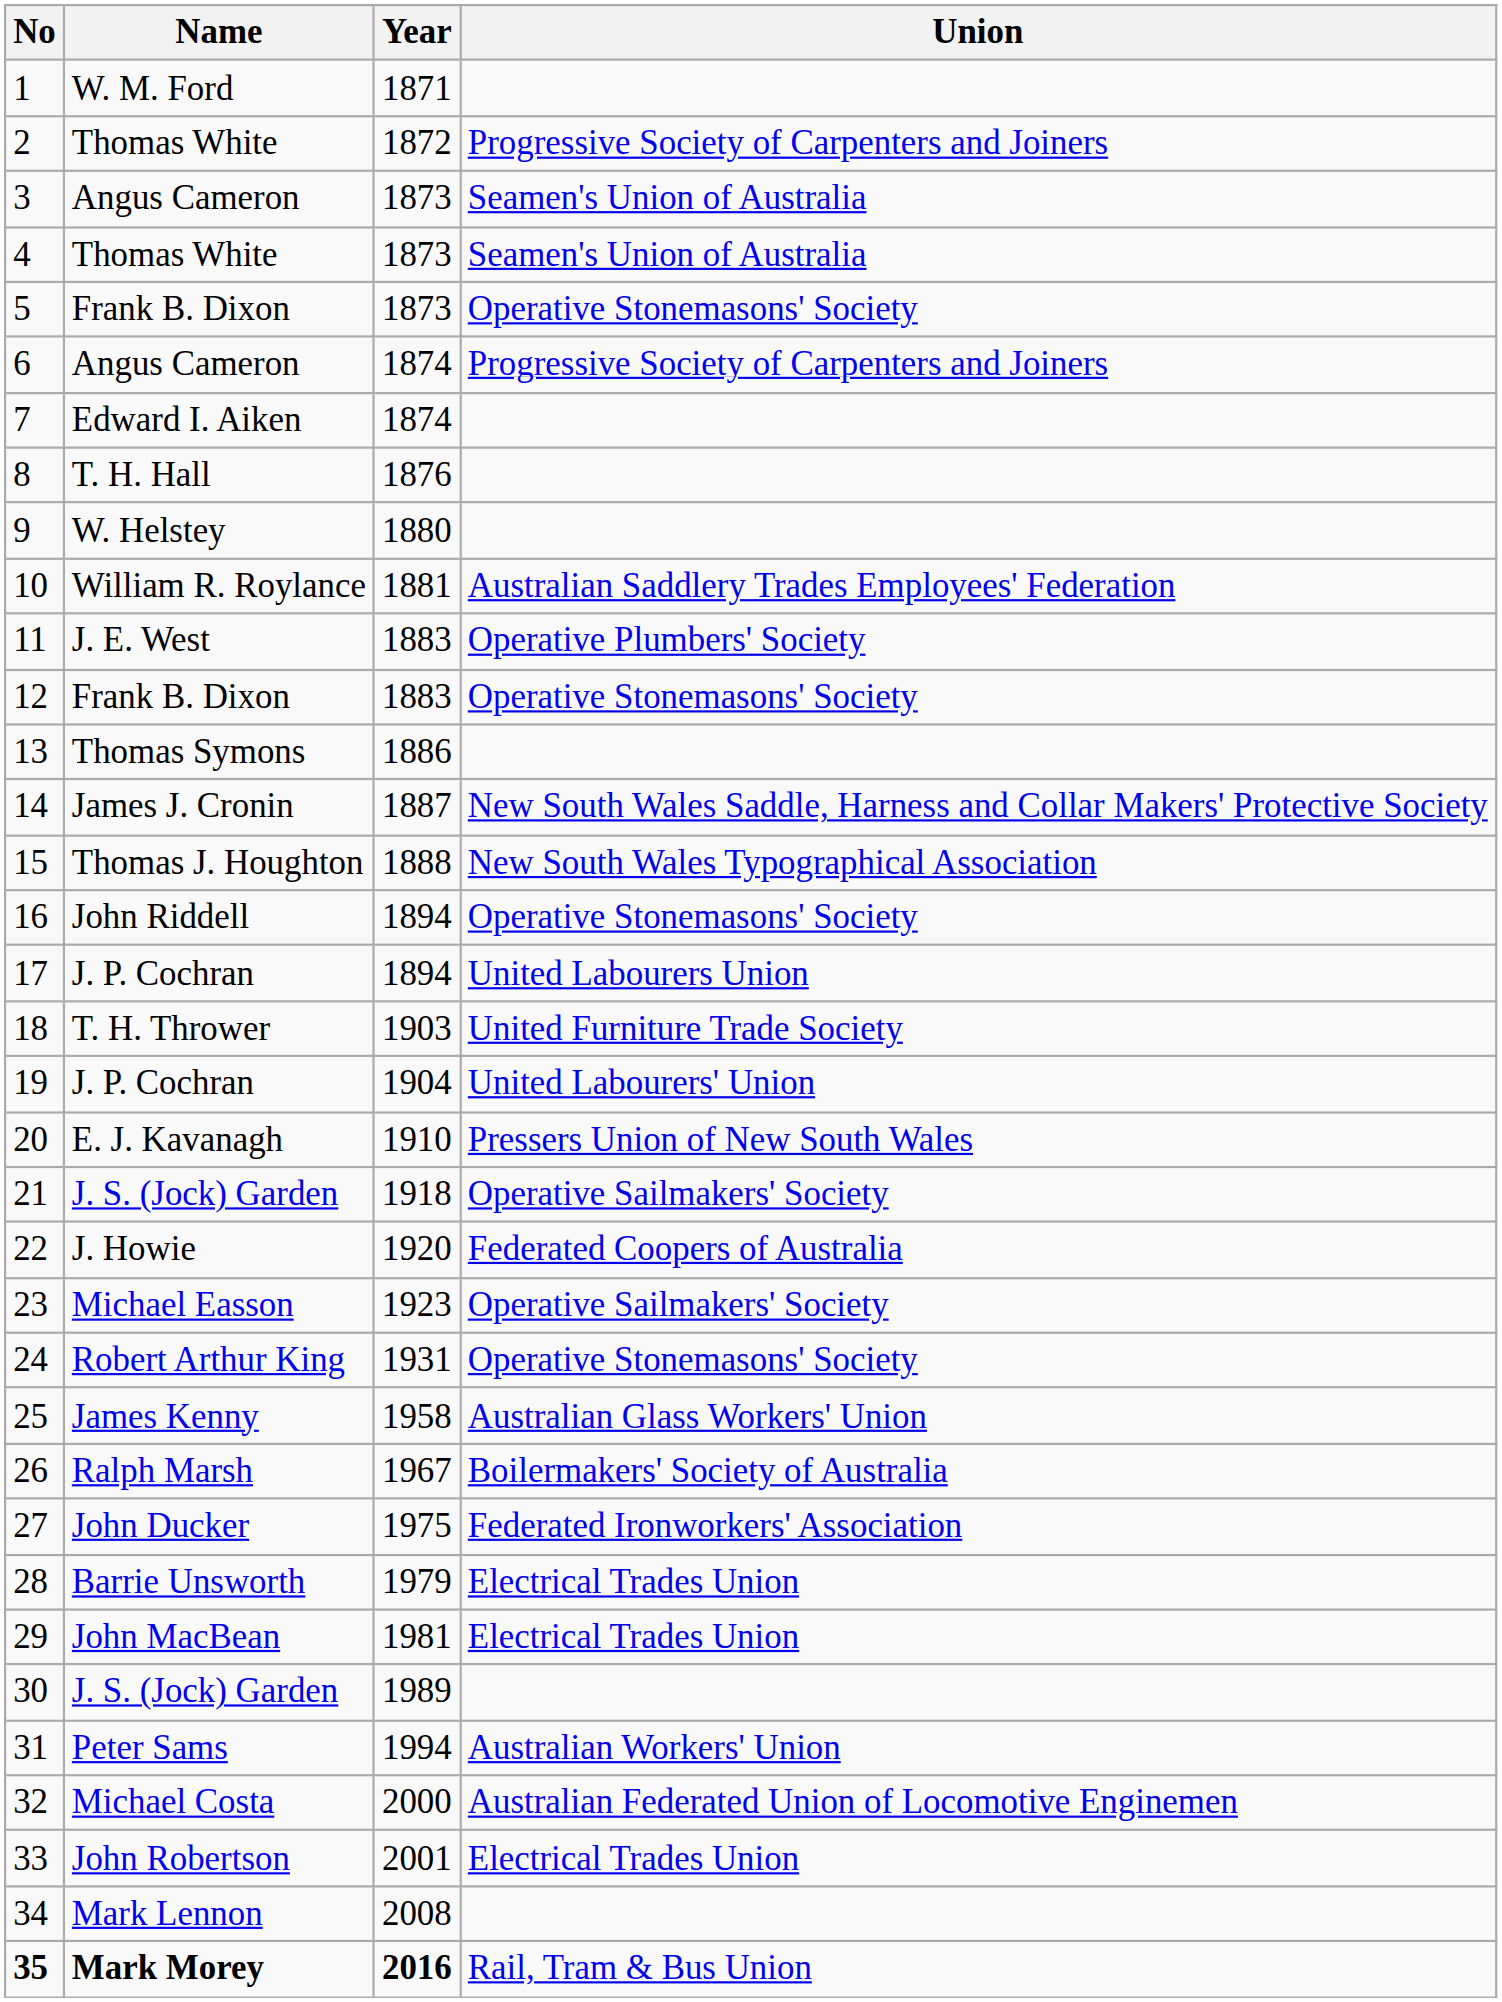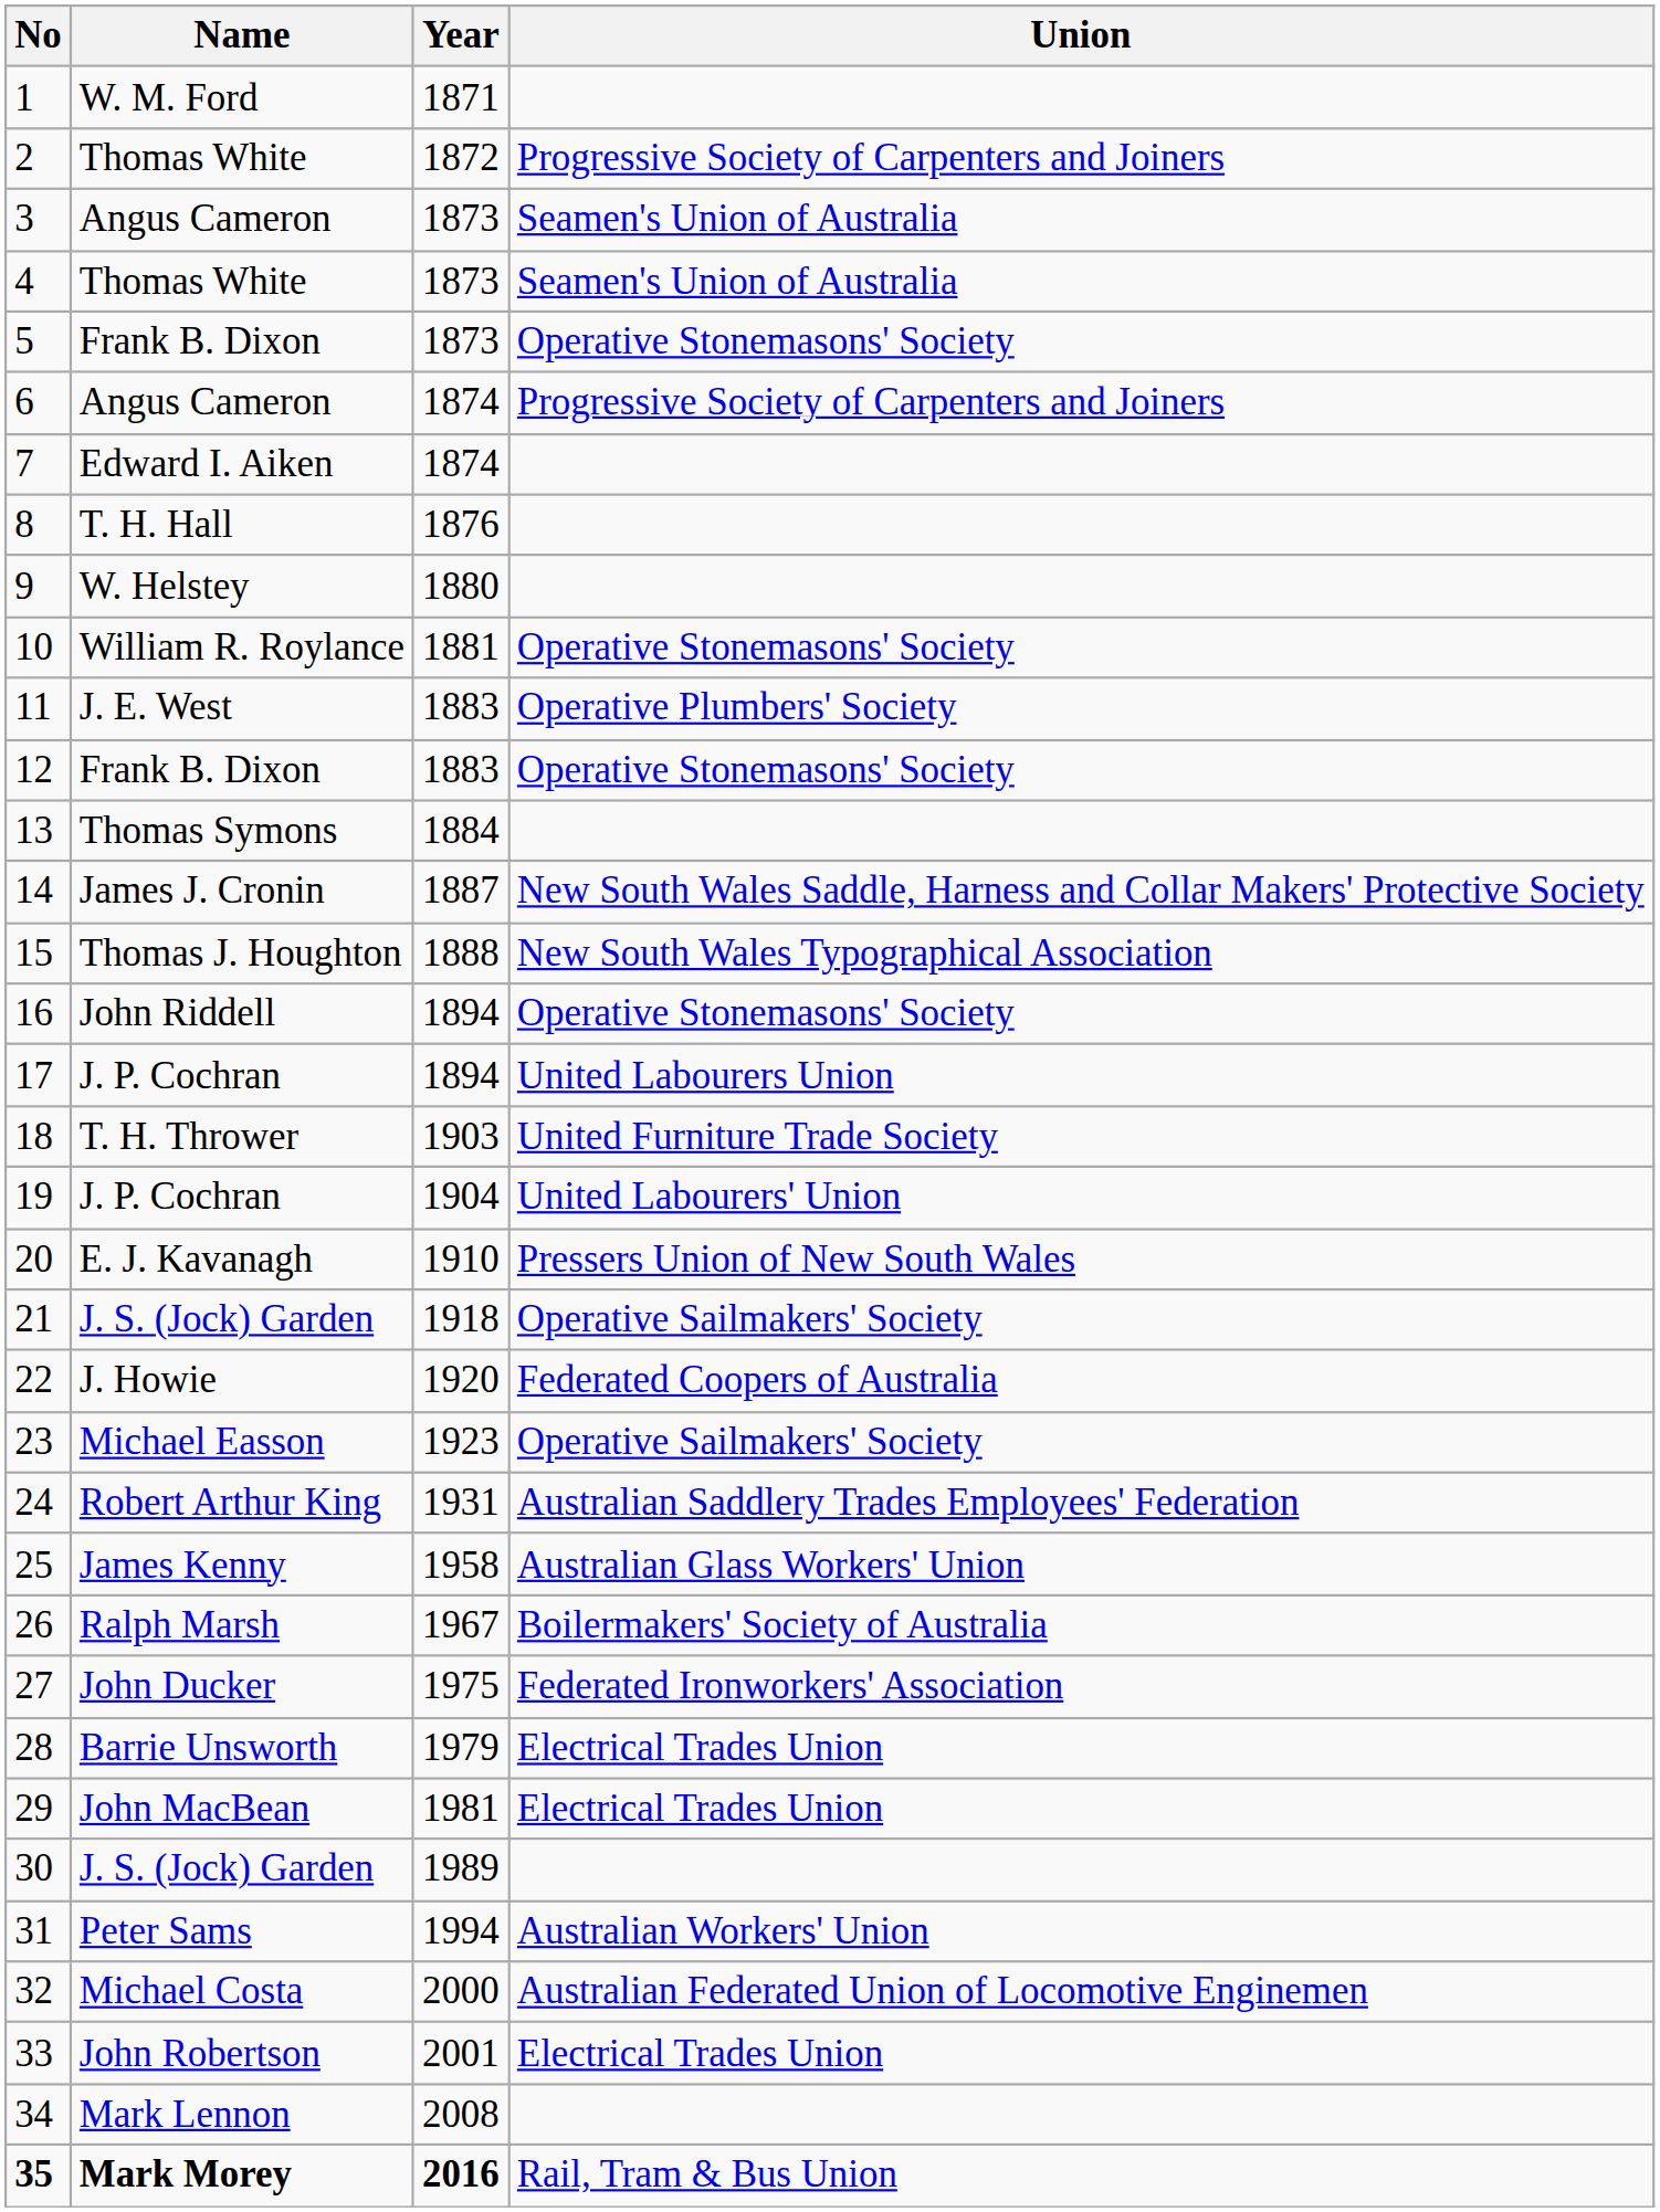10 | Union: Australian Saddlery Trades Employees' Federation -> Operative Stonemasons' Society
13 | Year: 1886 -> 1884
24 | Union: Operative Stonemasons' Society -> Australian Saddlery Trades Employees' Federation
